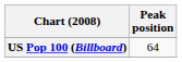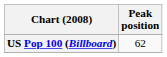US Pop 100 (Billboard) | Peak position: 64 -> 62
